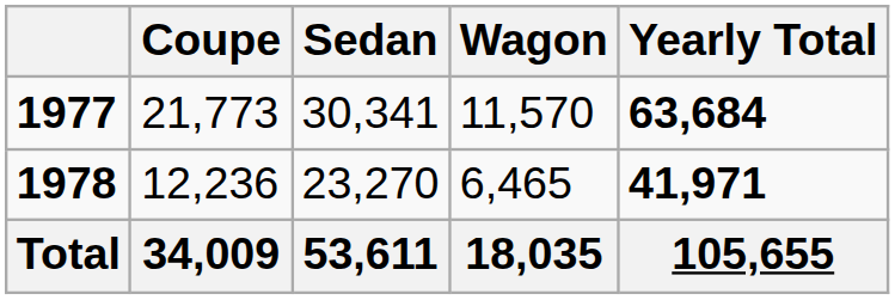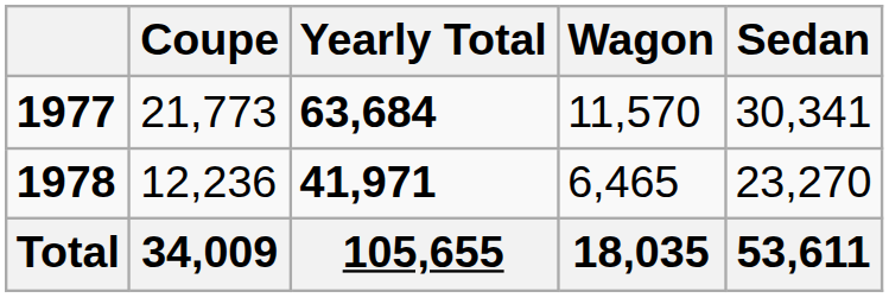columns swapped: Sedan <-> Yearly Total
